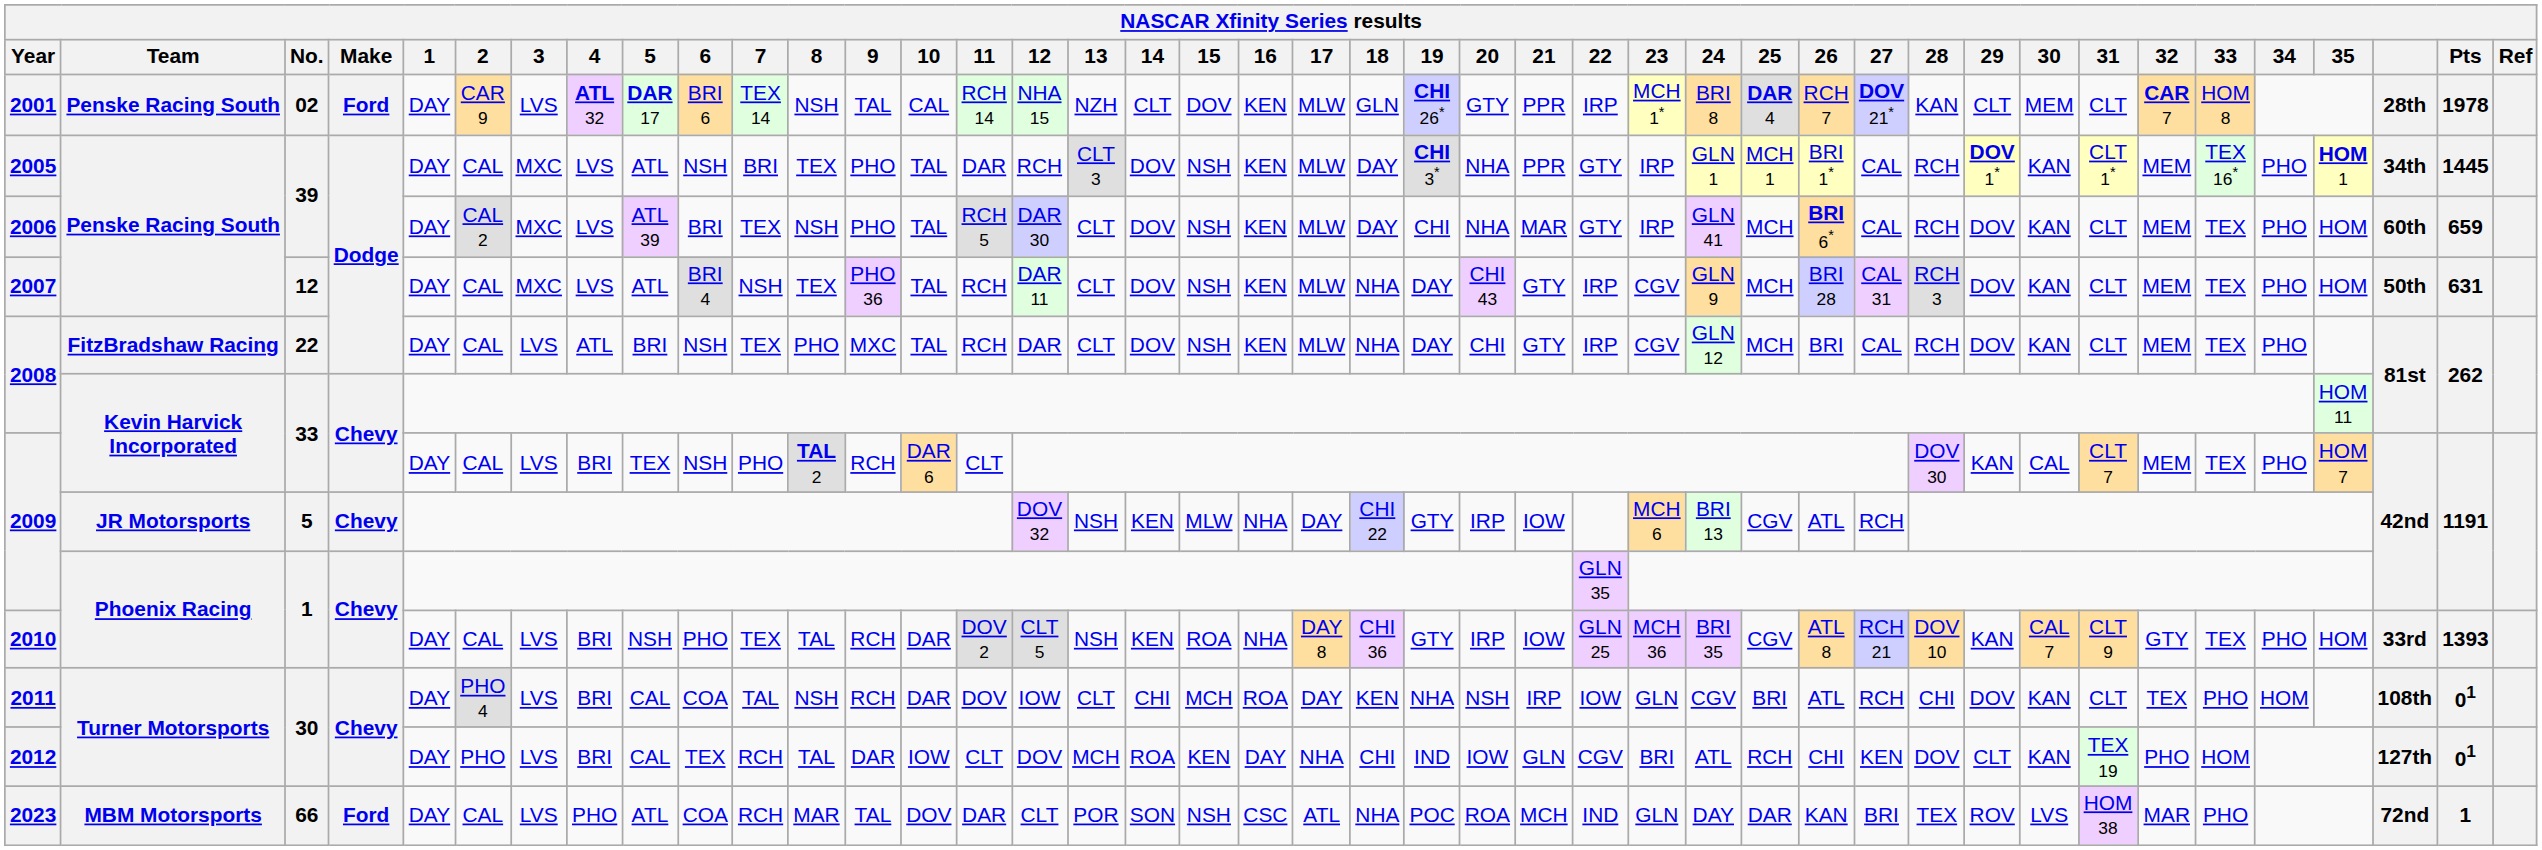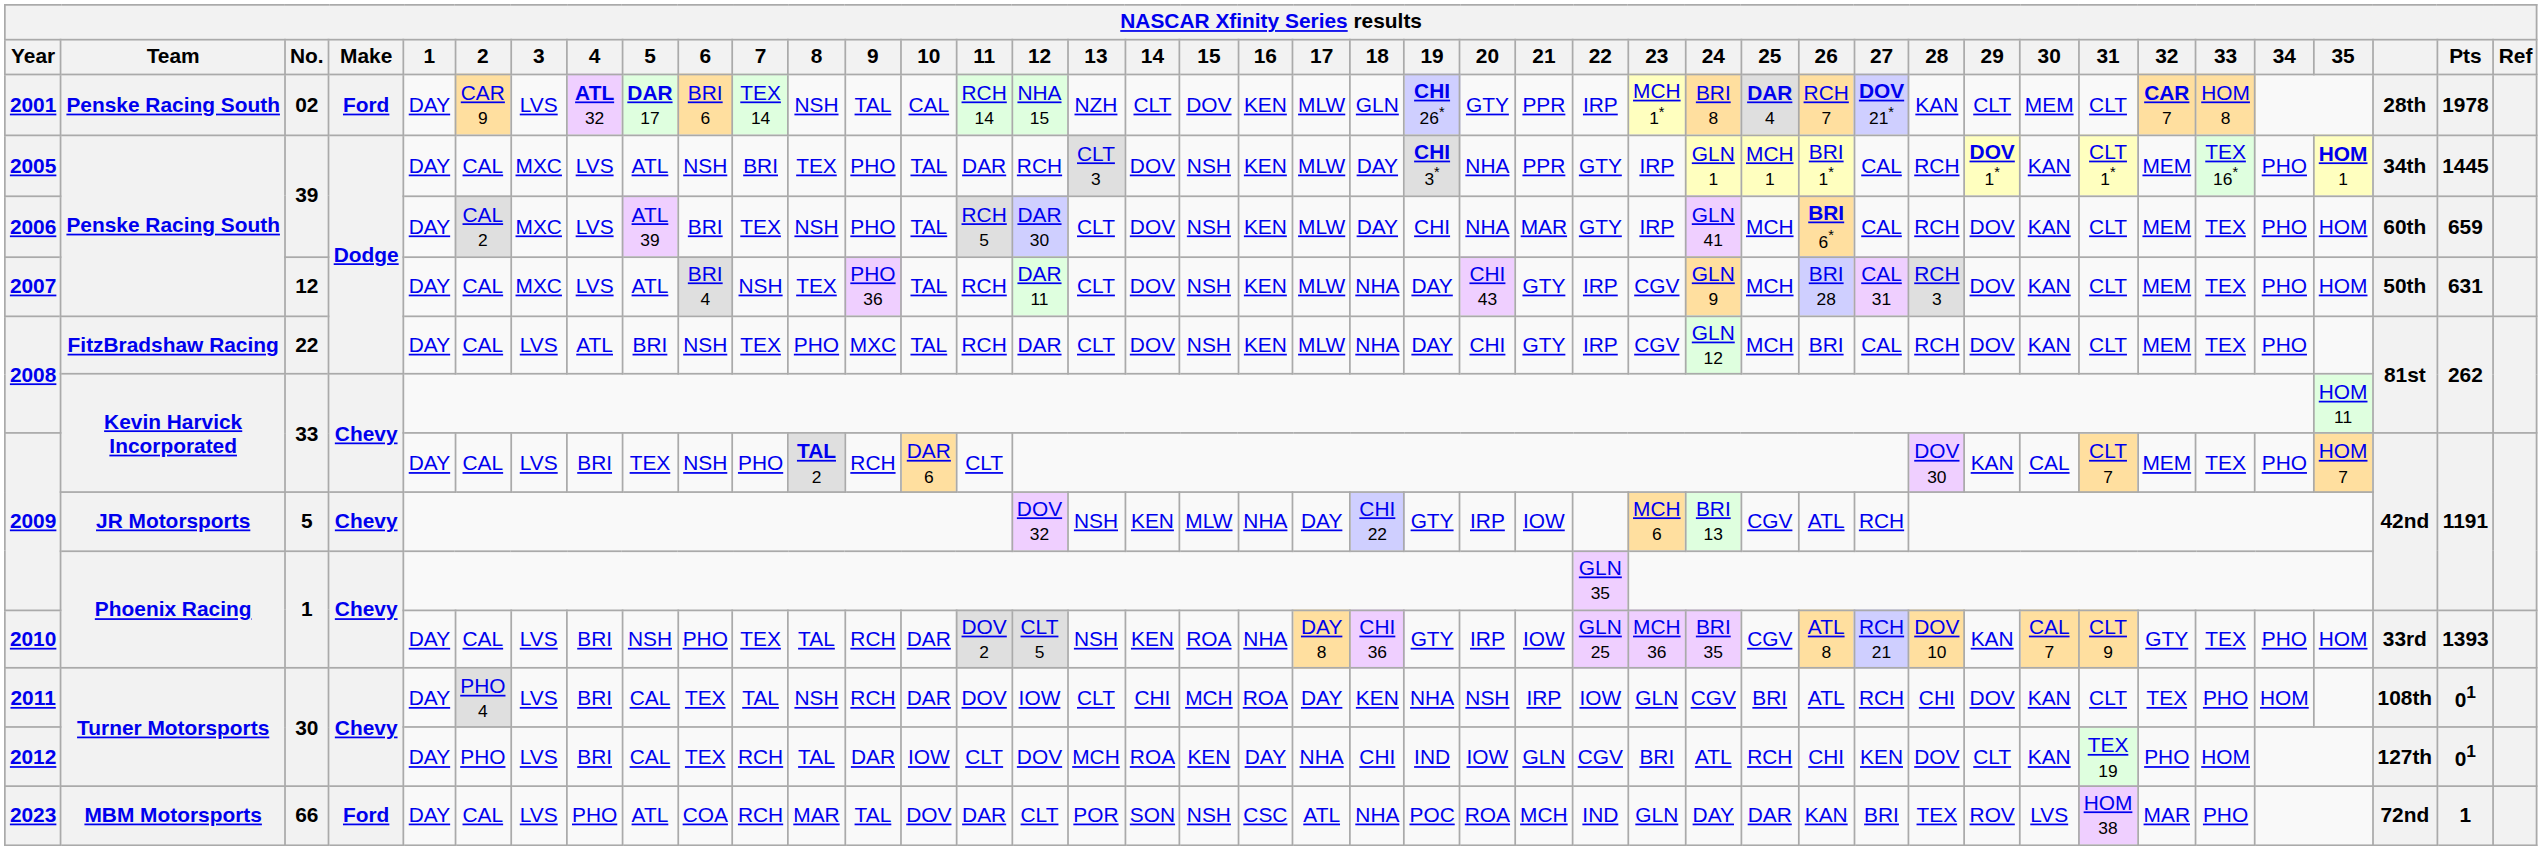2011 | 6: COA -> TEX
